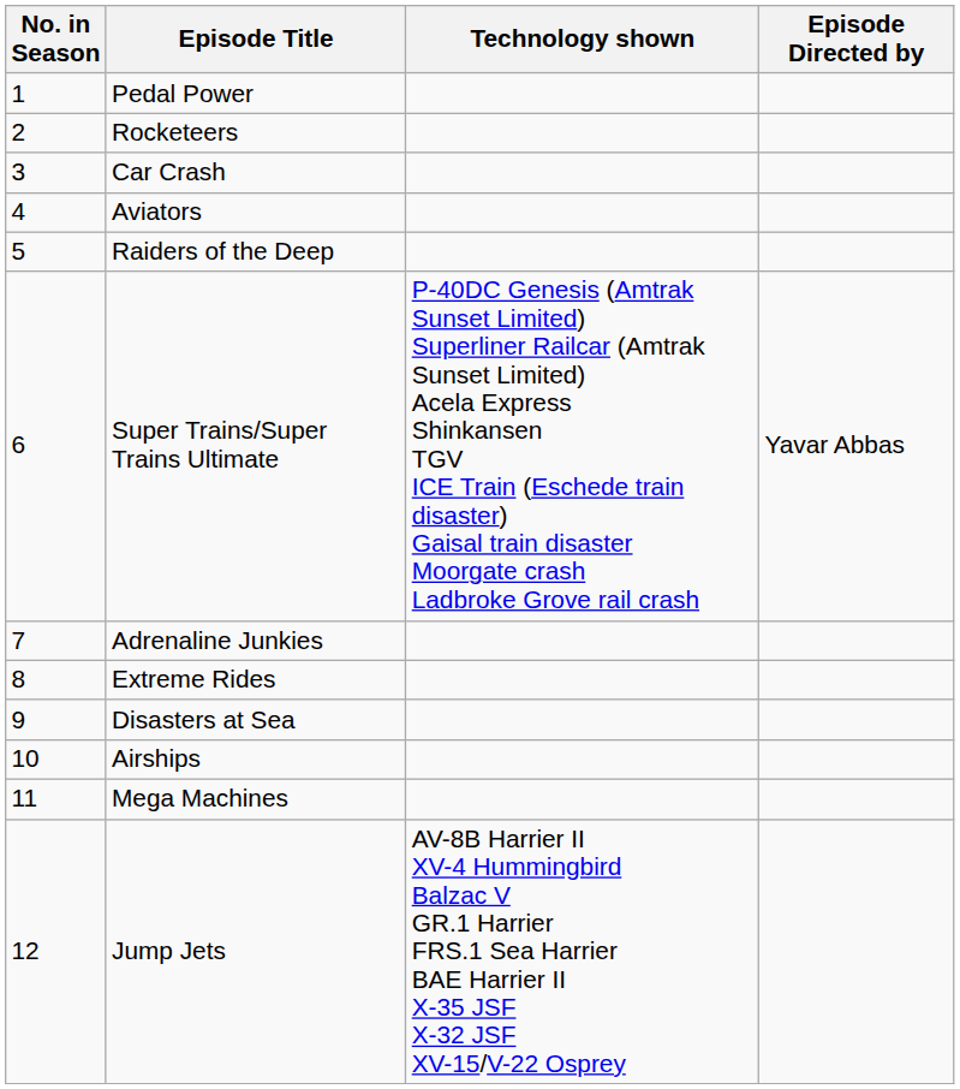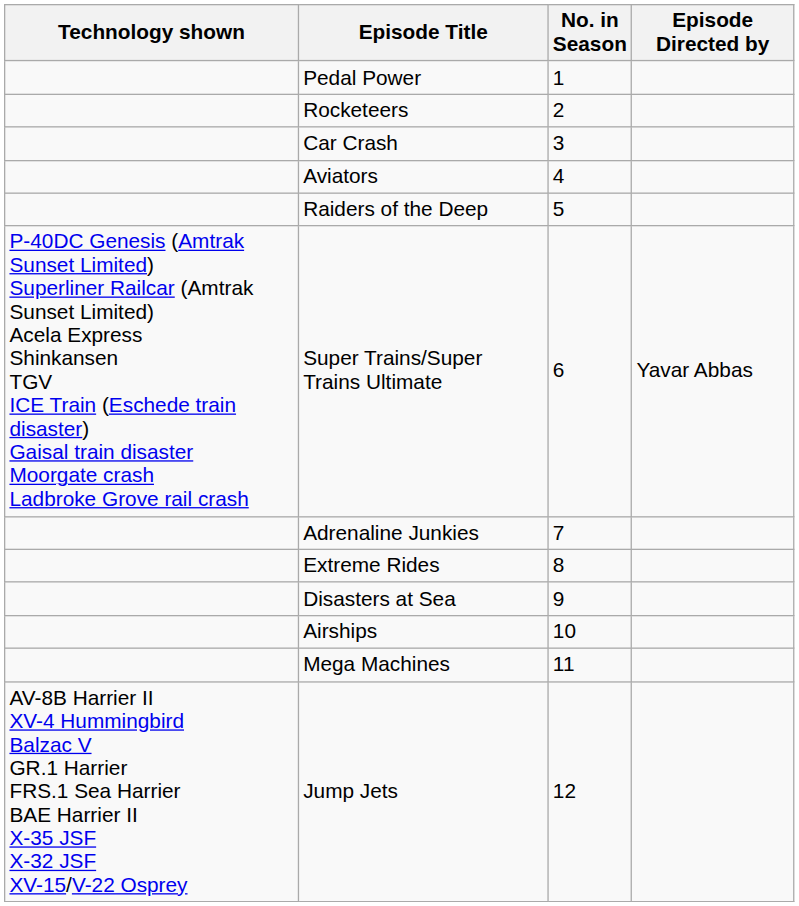columns swapped: No. in Season <-> Technology shown
